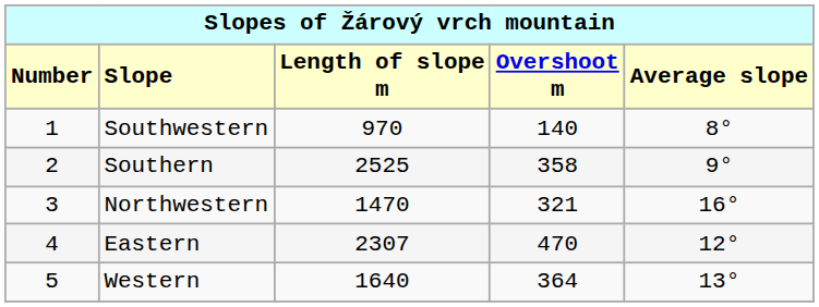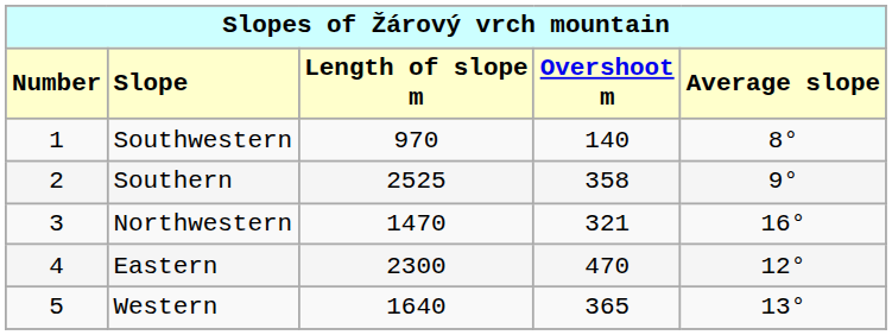Eastern | column 3: 2307 -> 2300
Western | column 4: 364 -> 365
